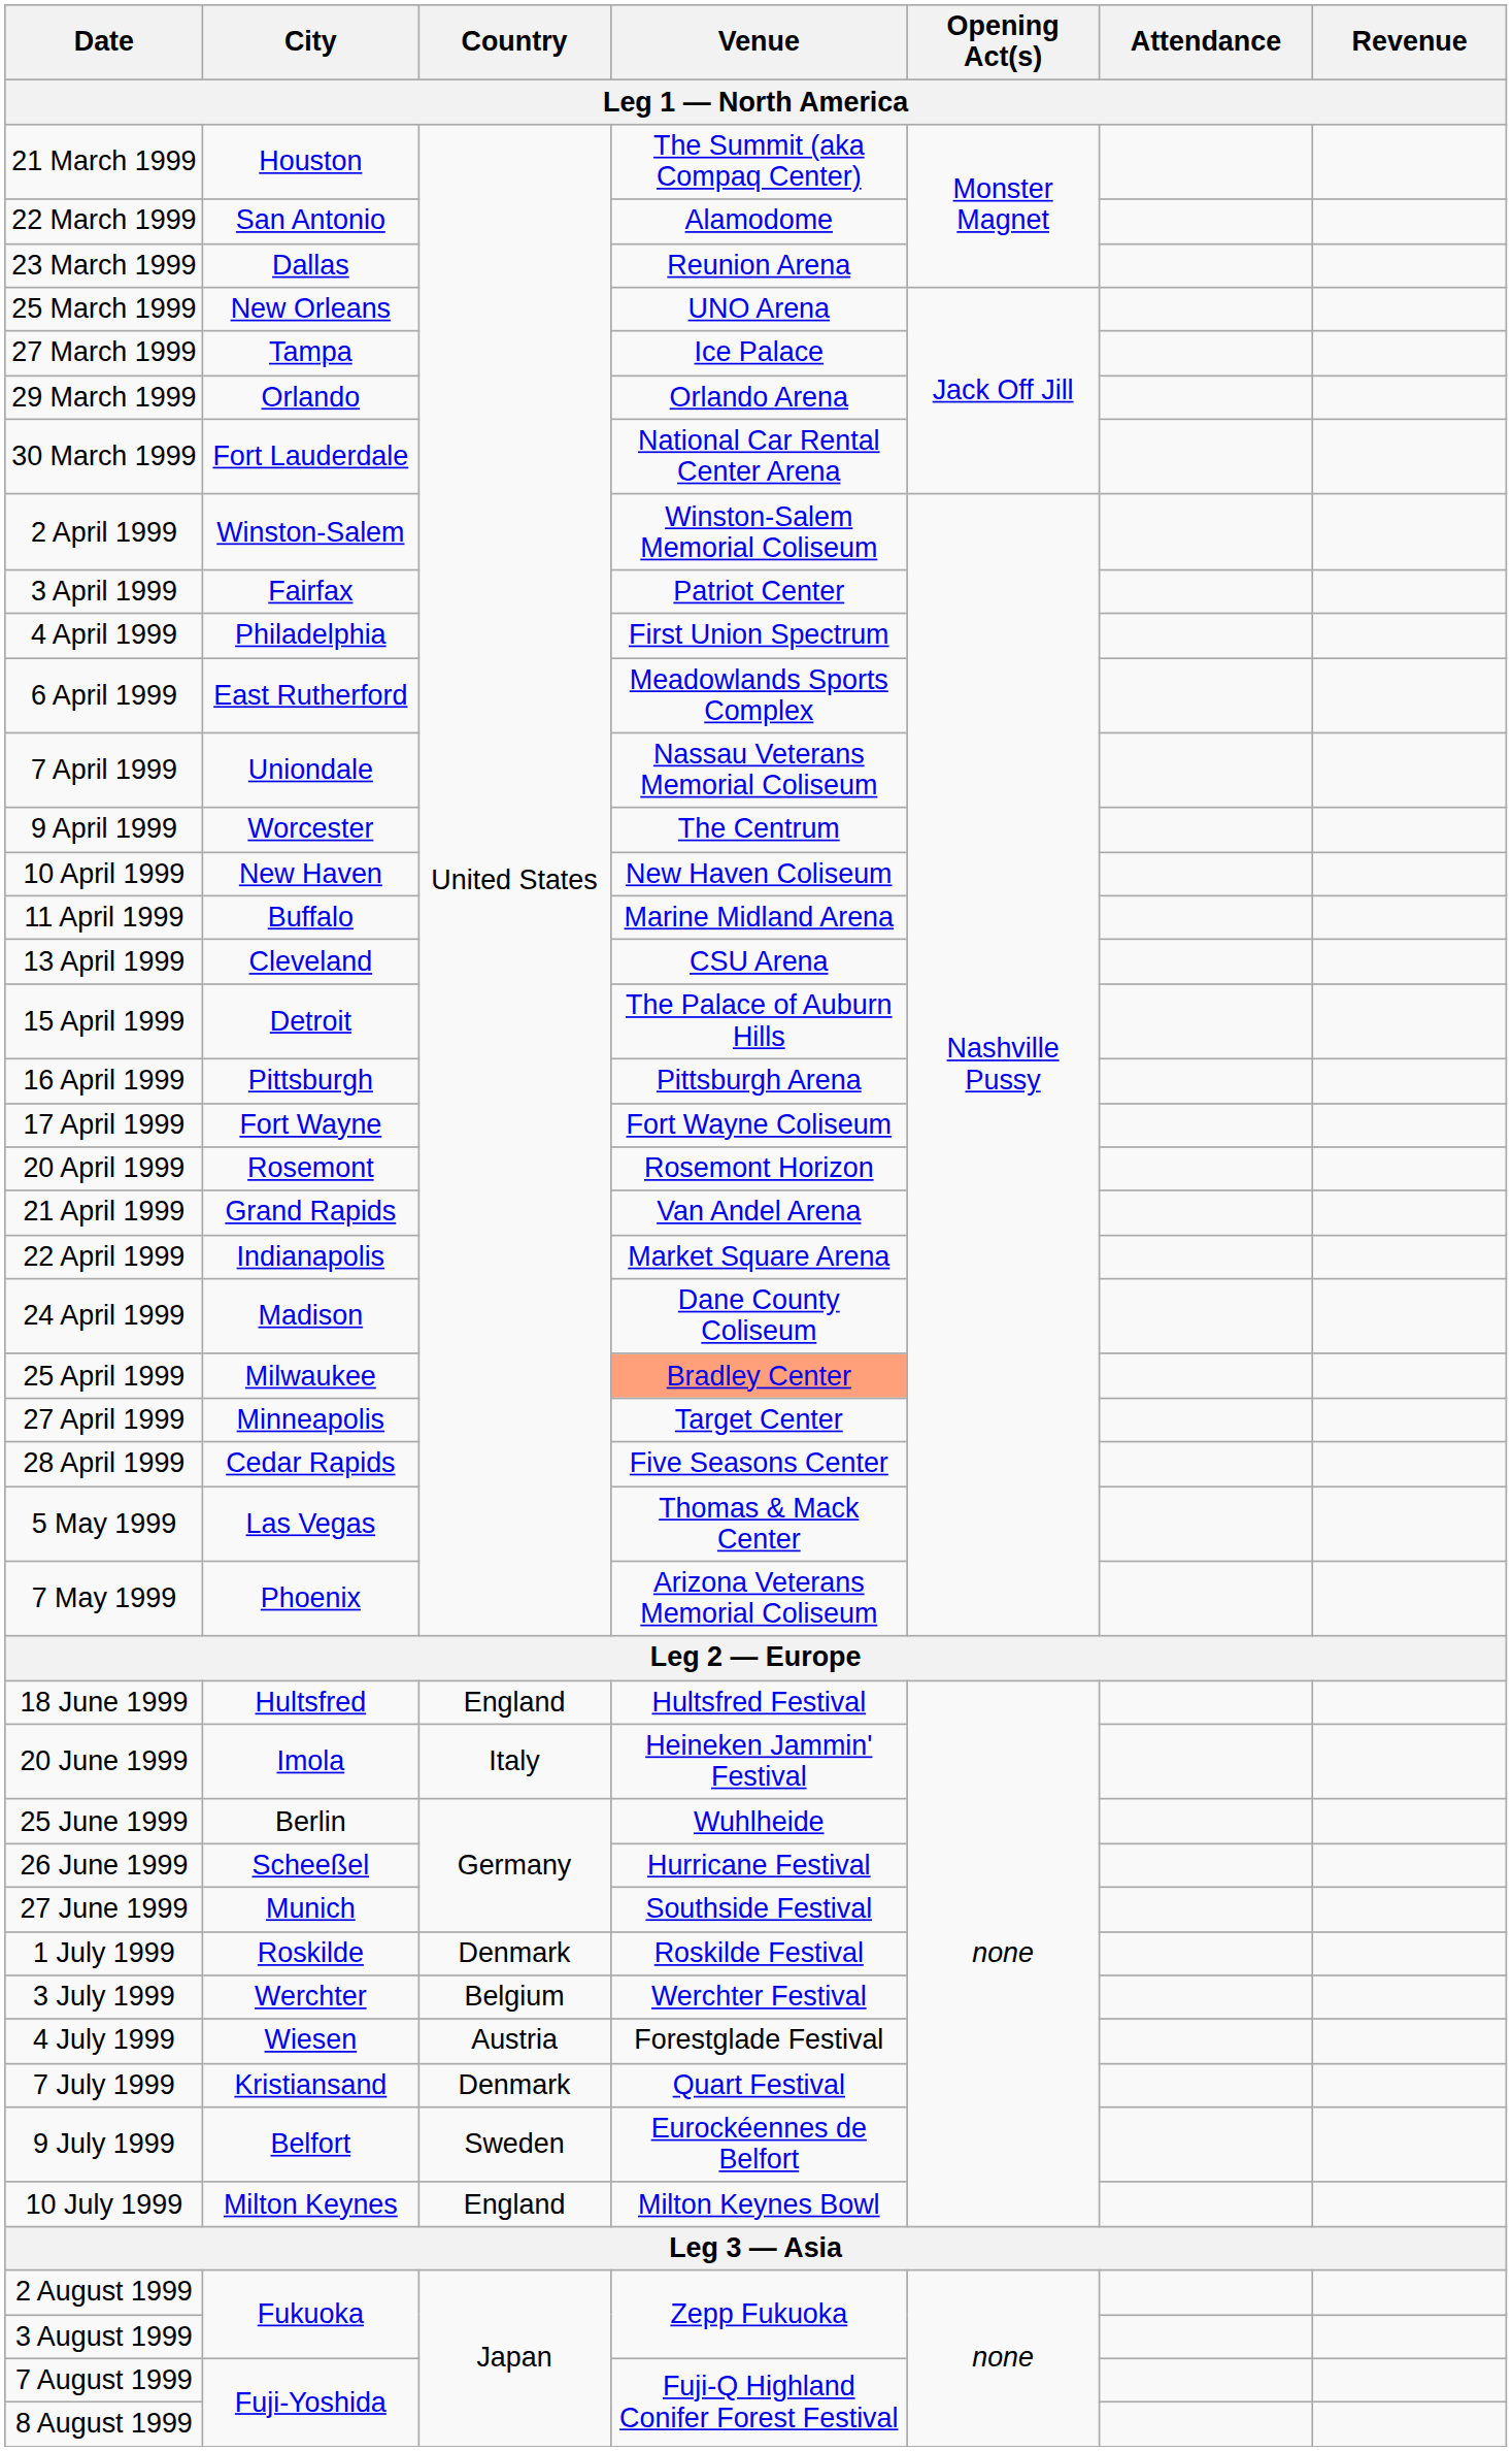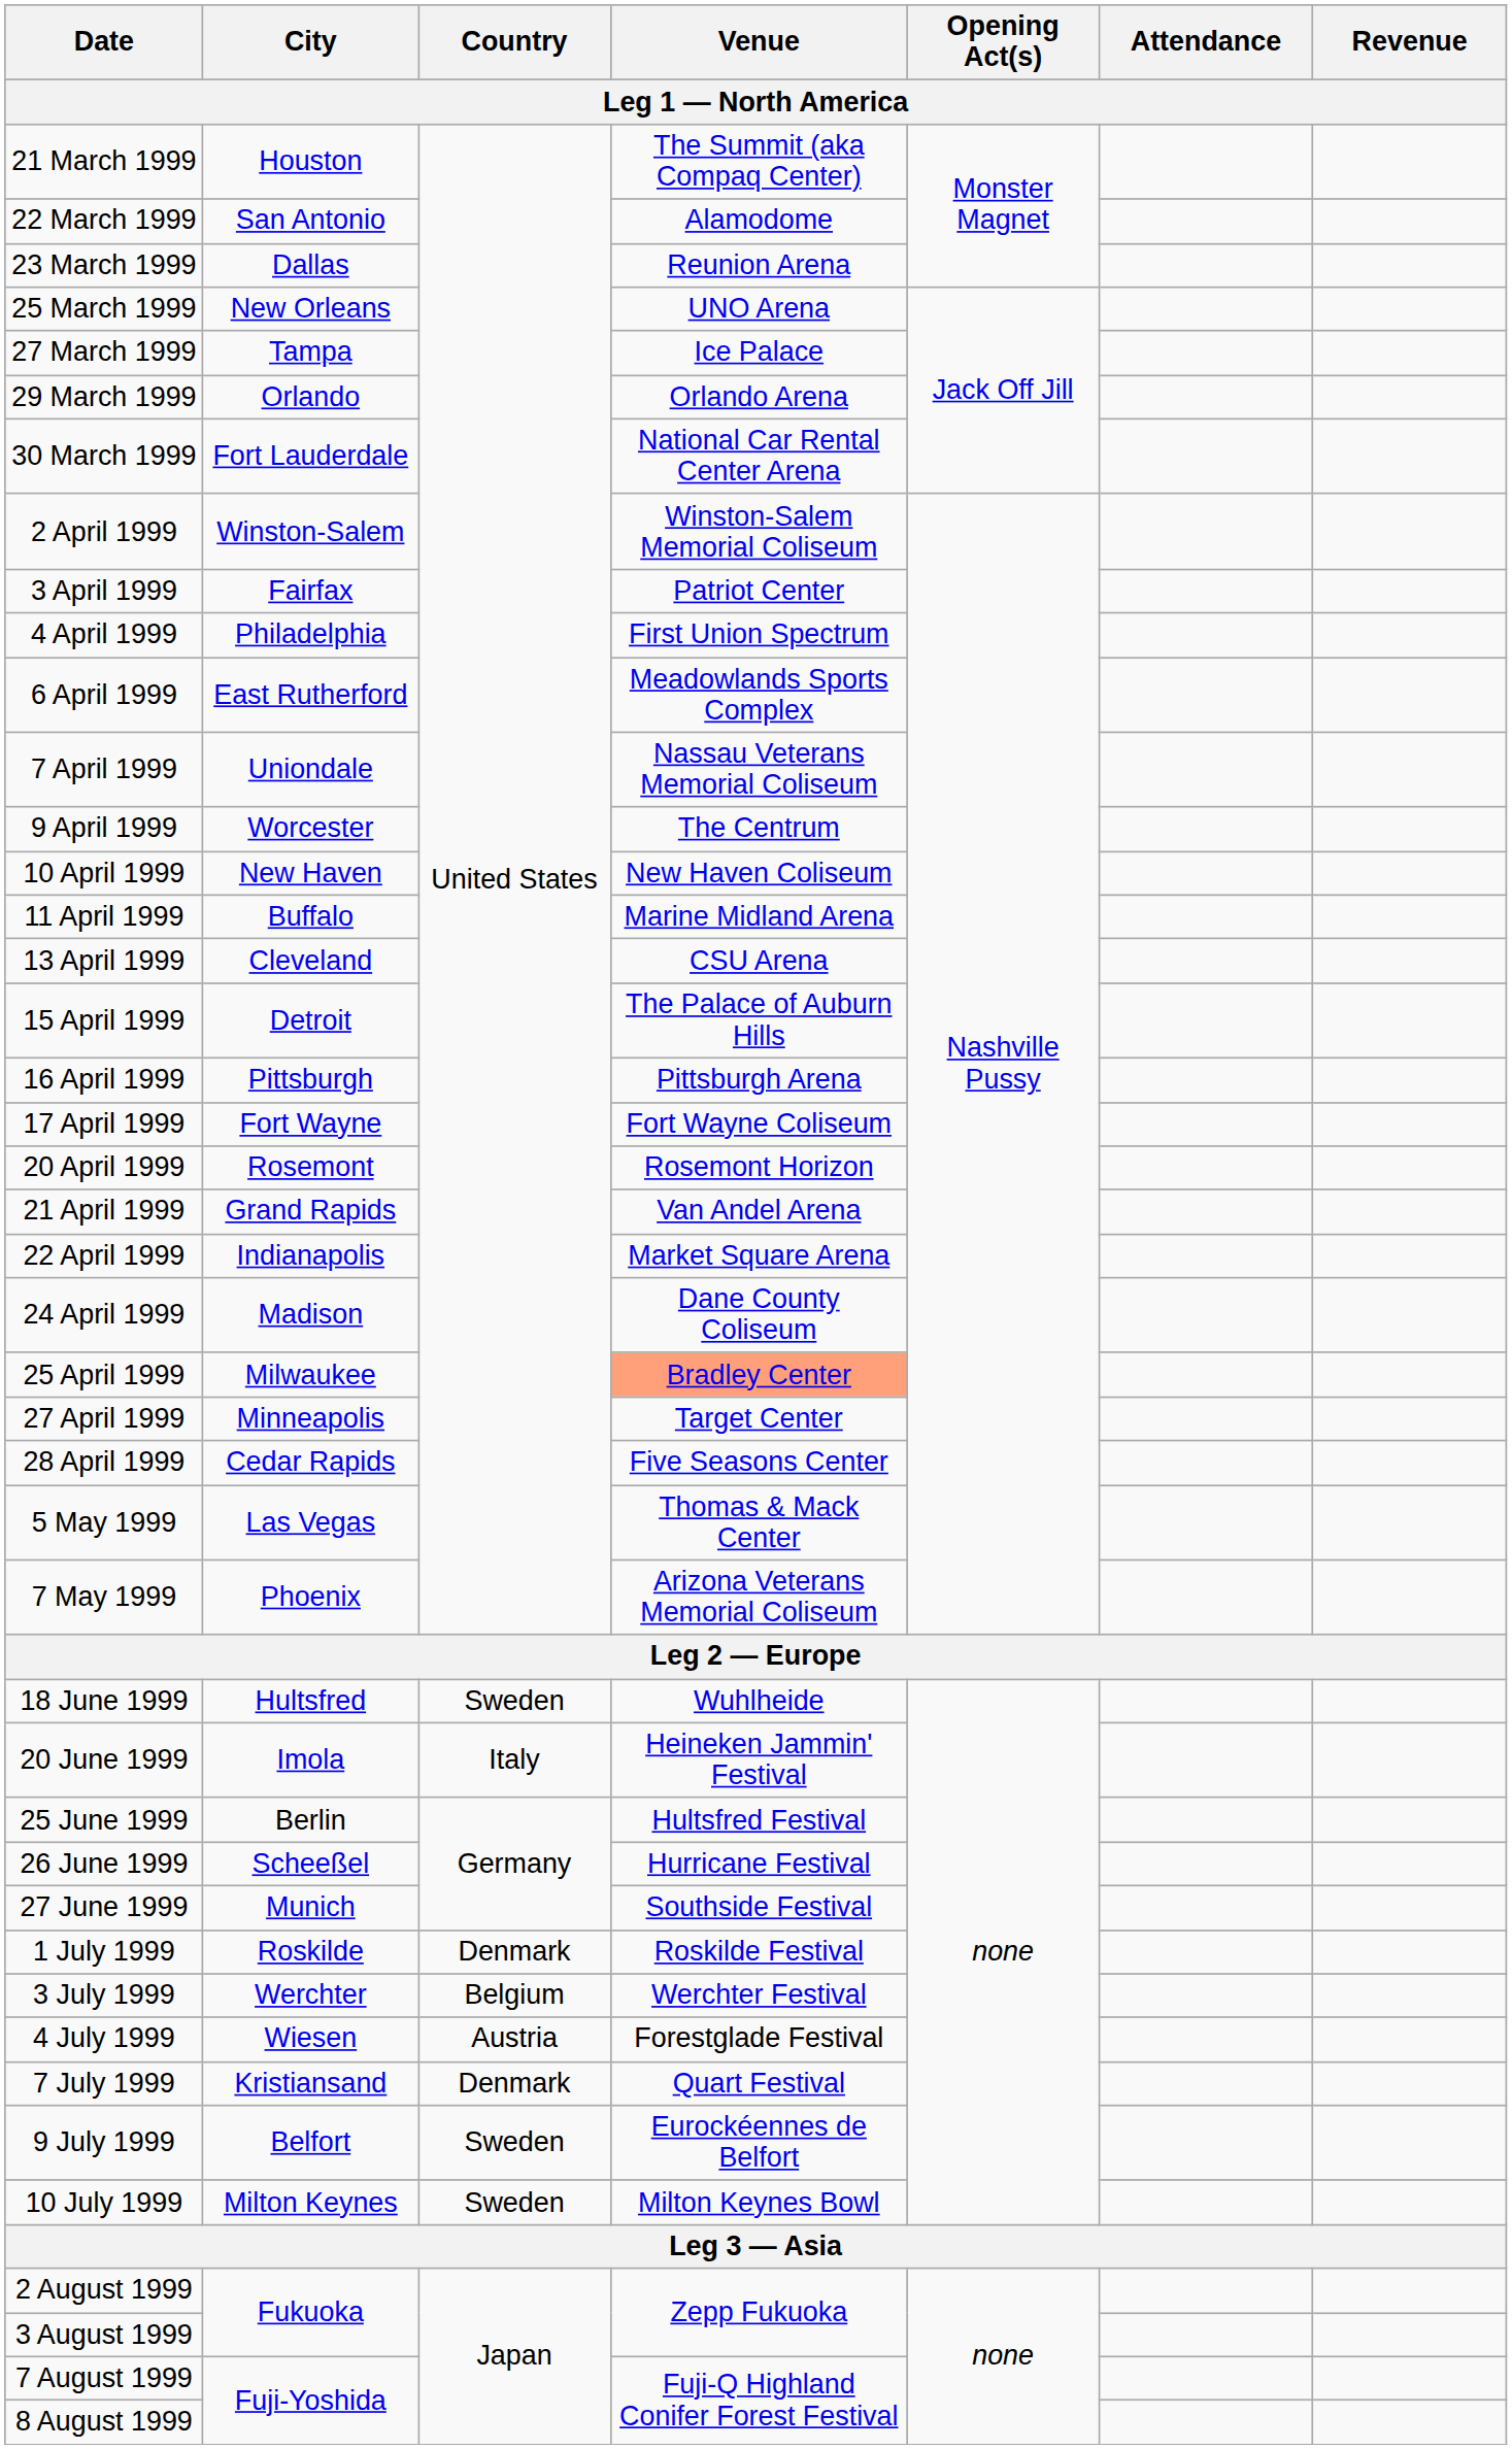18 June 1999 | Country: England -> Sweden
18 June 1999 | Venue: Hultsfred Festival -> Wuhlheide
25 June 1999 | Venue: Wuhlheide -> Hultsfred Festival
10 July 1999 | Country: England -> Sweden
